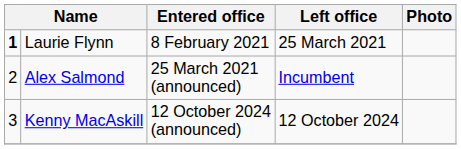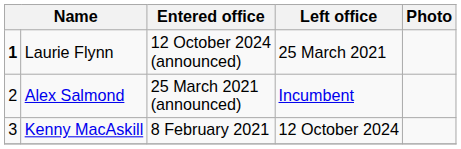Laurie Flynn | Entered office: 8 February 2021 -> 12 October 2024 (announced)
Kenny MacAskill | Entered office: 12 October 2024 (announced) -> 8 February 2021
